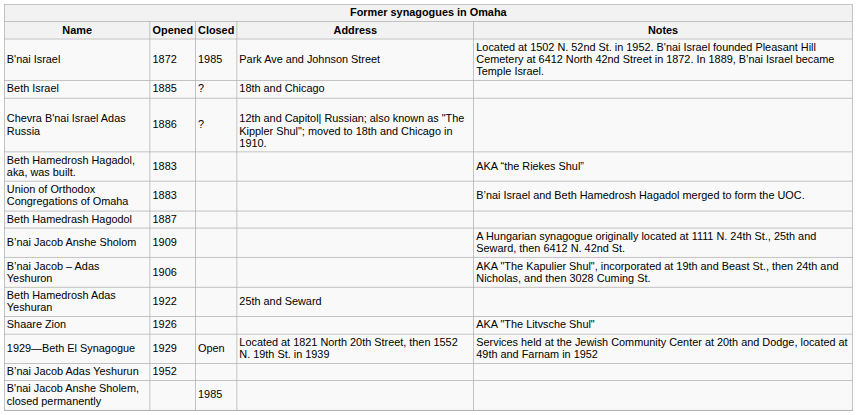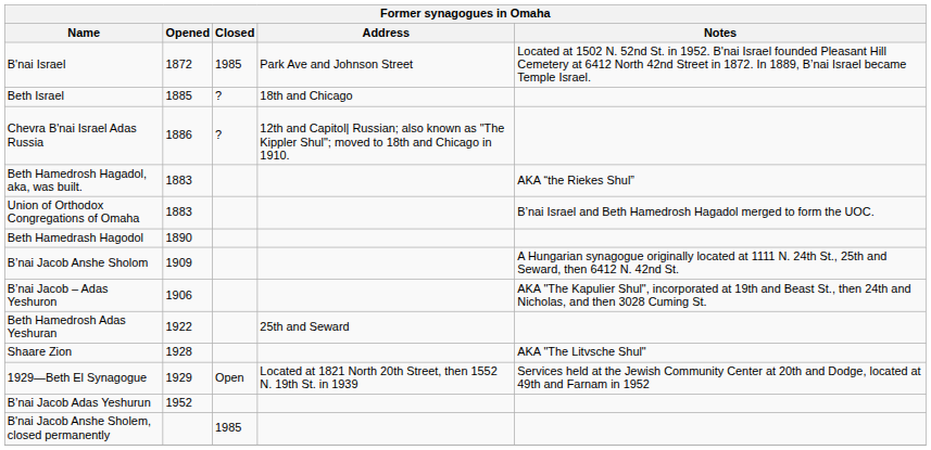Beth Hamedrash Hagodol | Opened: 1887 -> 1890
Shaare Zion | Opened: 1926 -> 1928
